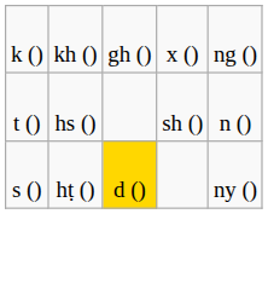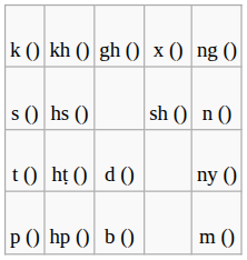hs () | column 1: t () -> s ()
hṭ () | column 1: s () -> t ()
hṭ () | column 3: gold background -> no background
+ row: p () | hp () | b () | m ()
